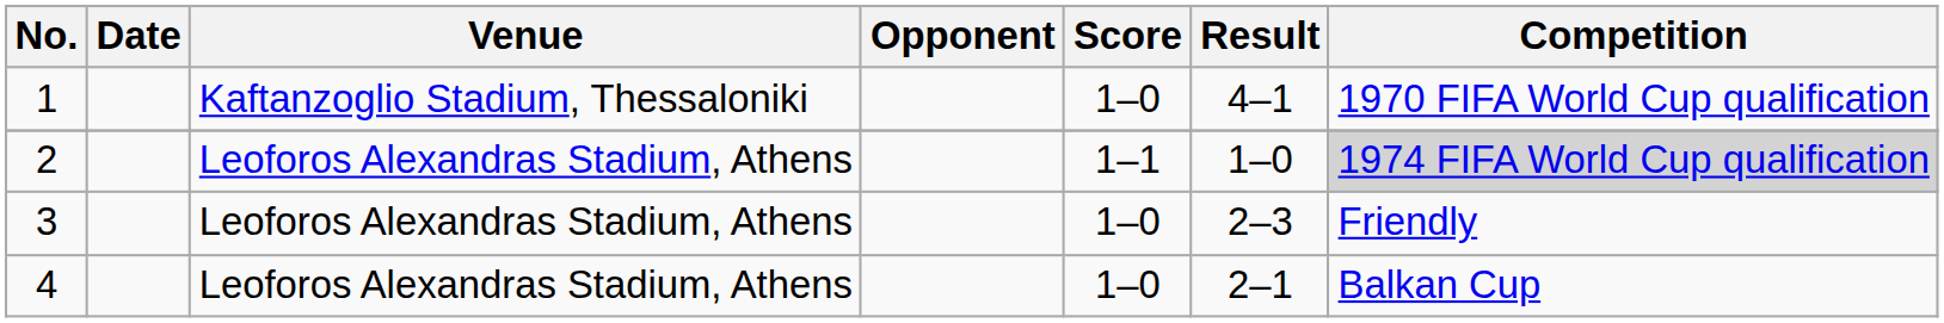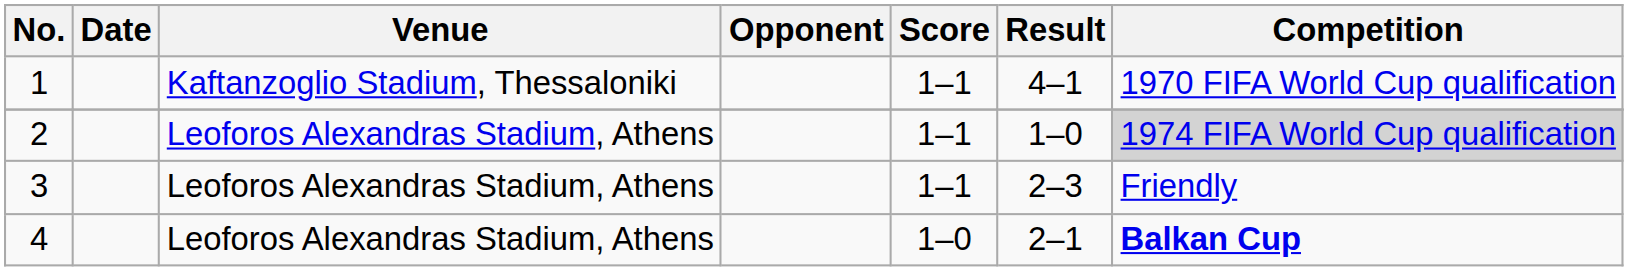1 | Score: 1–0 -> 1–1
3 | Score: 1–0 -> 1–1
4 | Competition: normal -> bold
